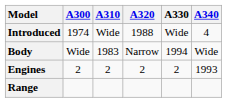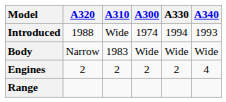columns swapped: A300 <-> A320
Introduced | A330: Wide -> 1994
Introduced | A340: 4 -> 1993
Body | A330: 1994 -> Wide
Engines | A340: 1993 -> 4
